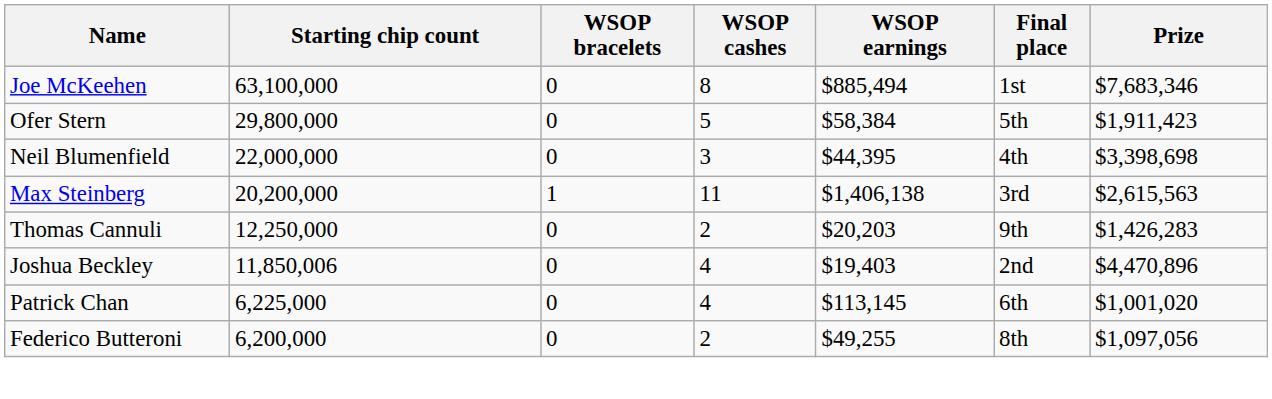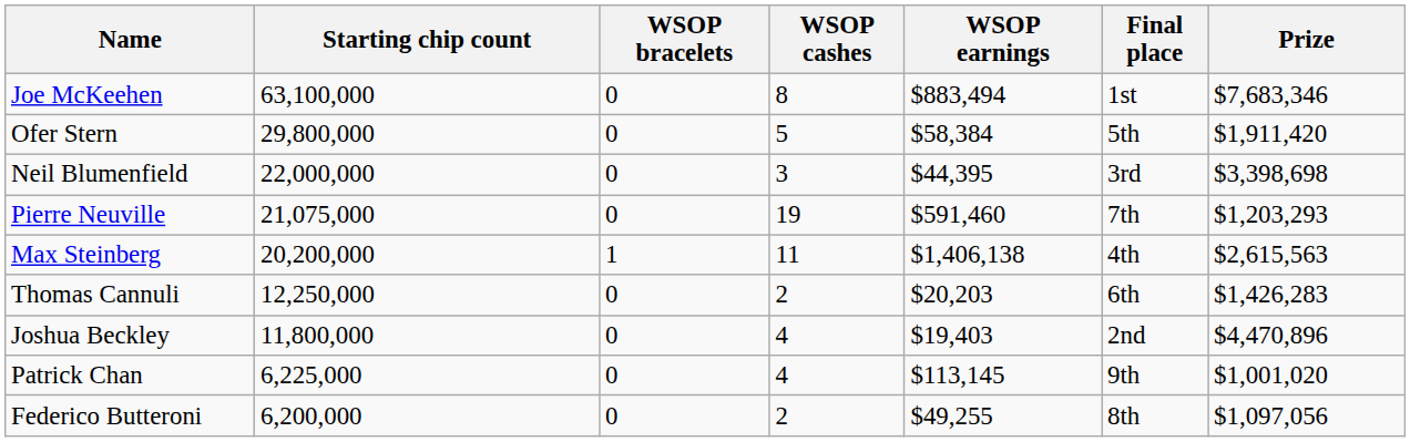Joe McKeehen | WSOP earnings: $885,494 -> $883,494
Ofer Stern | Prize: $1,911,423 -> $1,911,420
Neil Blumenfield | Final place: 4th -> 3rd
+ row: Pierre Neuville | 21,075,000 | 0 | 19 | $591,460 | 7th | $1,203,293
Max Steinberg | Final place: 3rd -> 4th
Thomas Cannuli | Final place: 9th -> 6th
Joshua Beckley | Starting chip count: 11,850,006 -> 11,800,000
Patrick Chan | Final place: 6th -> 9th
